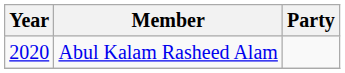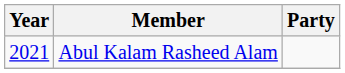Abul Kalam Rasheed Alam | Year: 2020 -> 2021
